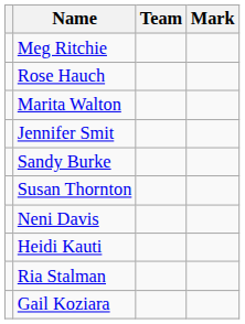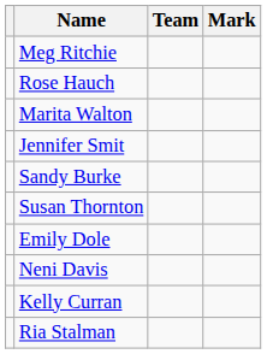+ row: Emily Dole
+ row: Kelly Curran
- row: Heidi Kauti
- row: Gail Koziara
